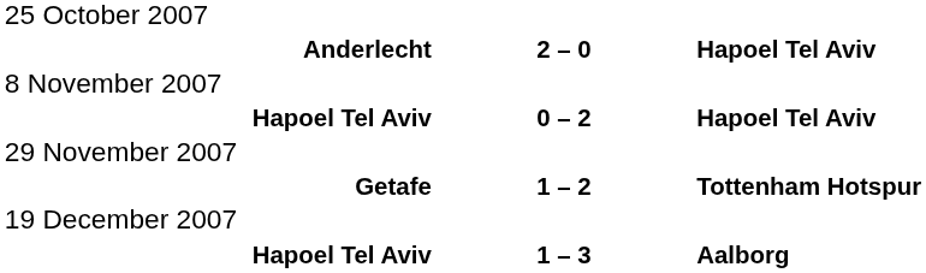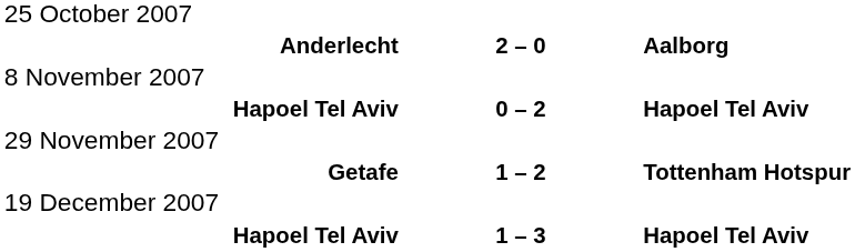Anderlecht | column 3: Hapoel Tel Aviv -> Aalborg
Hapoel Tel Aviv / 1 – 3 | column 3: Aalborg -> Hapoel Tel Aviv
